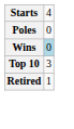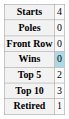+ row: Front Row | 0
+ row: Top 5 | 2
